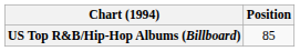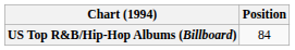US Top R&B/Hip-Hop Albums (Billboard) | Position: 85 -> 84
